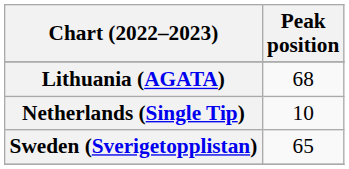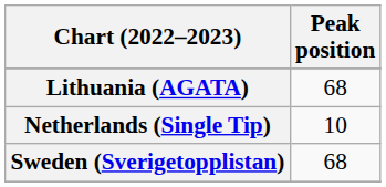Sweden (Sverigetopplistan) | Peak position: 65 -> 68
